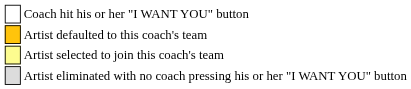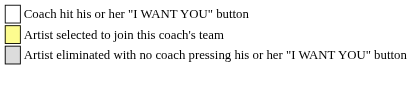- row: Artist defaulted to this coach's team
